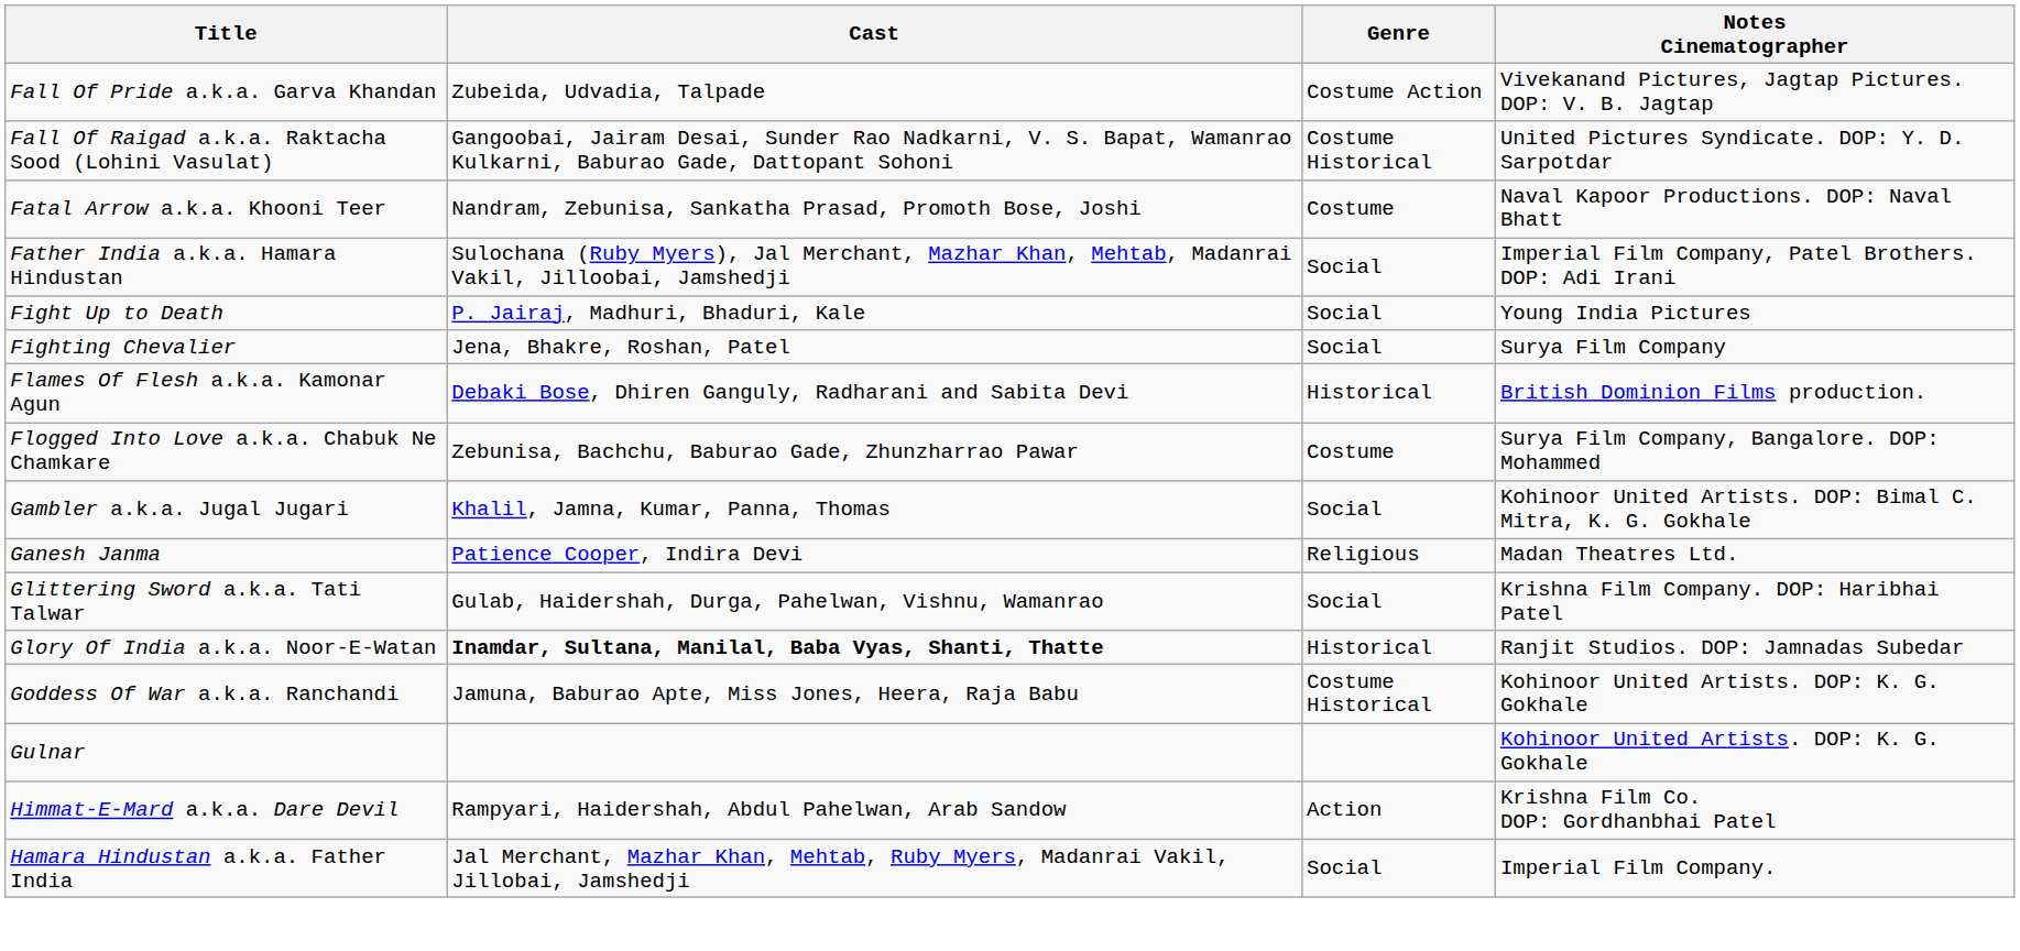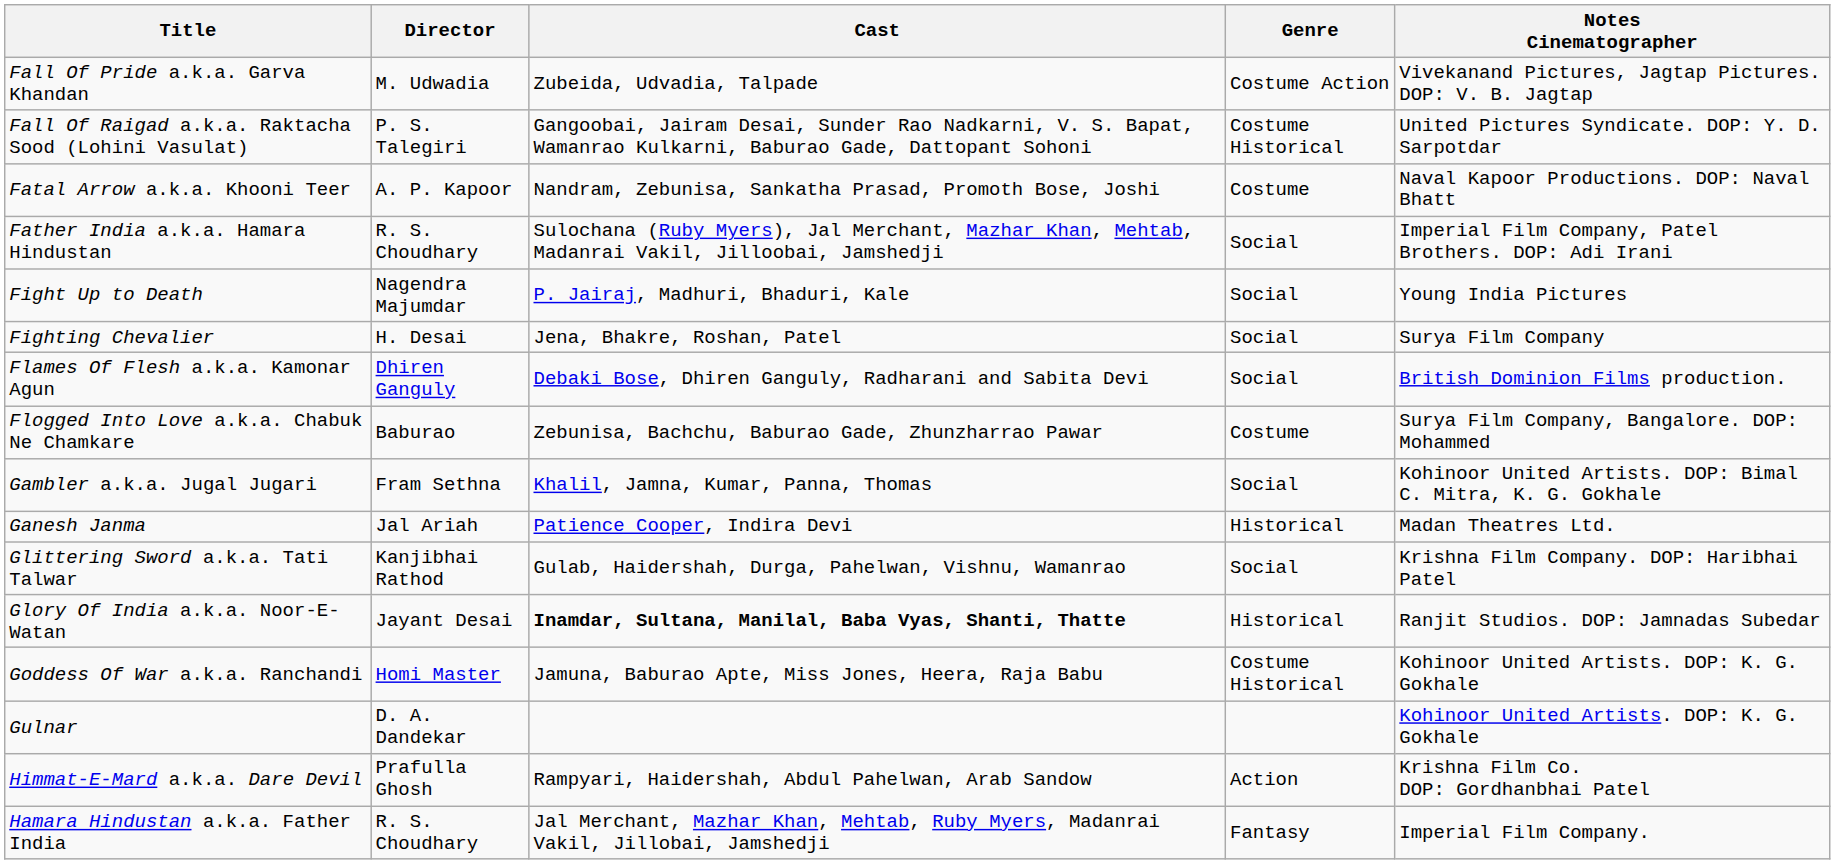+ column: Director | M. Udwadia | P. S. Talegiri | A. P. Kapoor | R. S. Choudhary | Nagendra Majumdar | H. Desai | Dhiren Ganguly | Baburao | Fram Sethna | Jal Ariah | Kanjibhai Rathod | Jayant Desai | Homi Master | D. A. Dandekar | Prafulla Ghosh | R. S. Choudhary
Flames Of Flesh a.k.a. Kamonar Agun | Genre: Historical -> Social
Ganesh Janma | Genre: Religious -> Historical
Hamara Hindustan a.k.a. Father India | Genre: Social -> Fantasy
